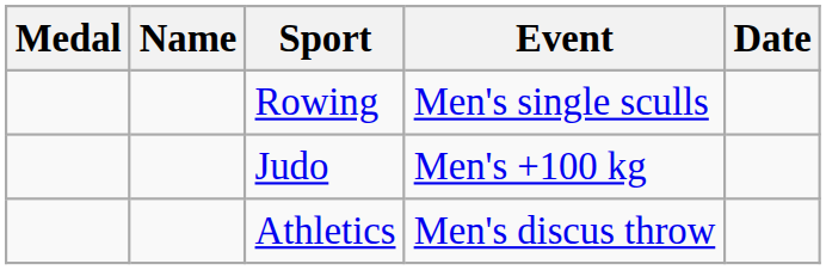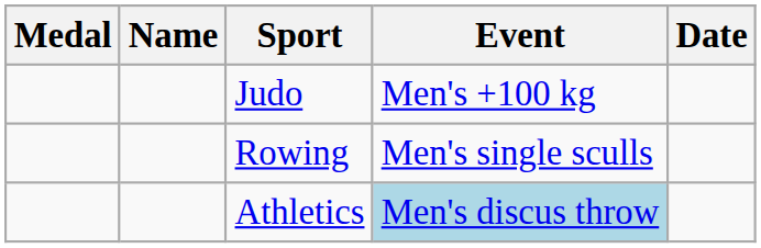rows swapped: Rowing <-> Judo
Athletics | Event: no background -> lightblue background
